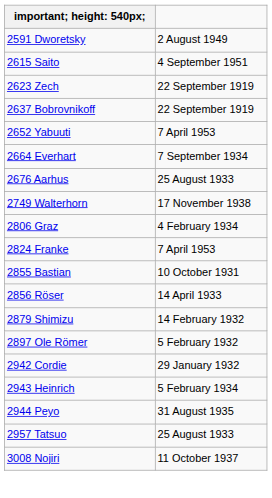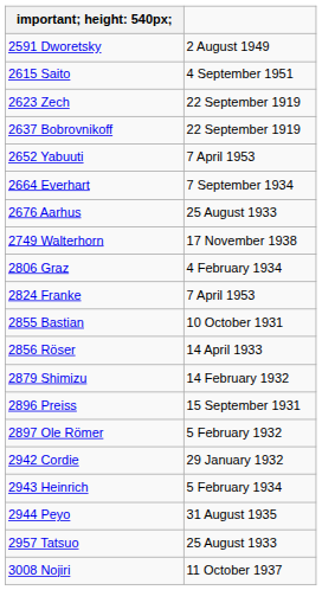+ row: 2896 Preiss | 15 September 1931
